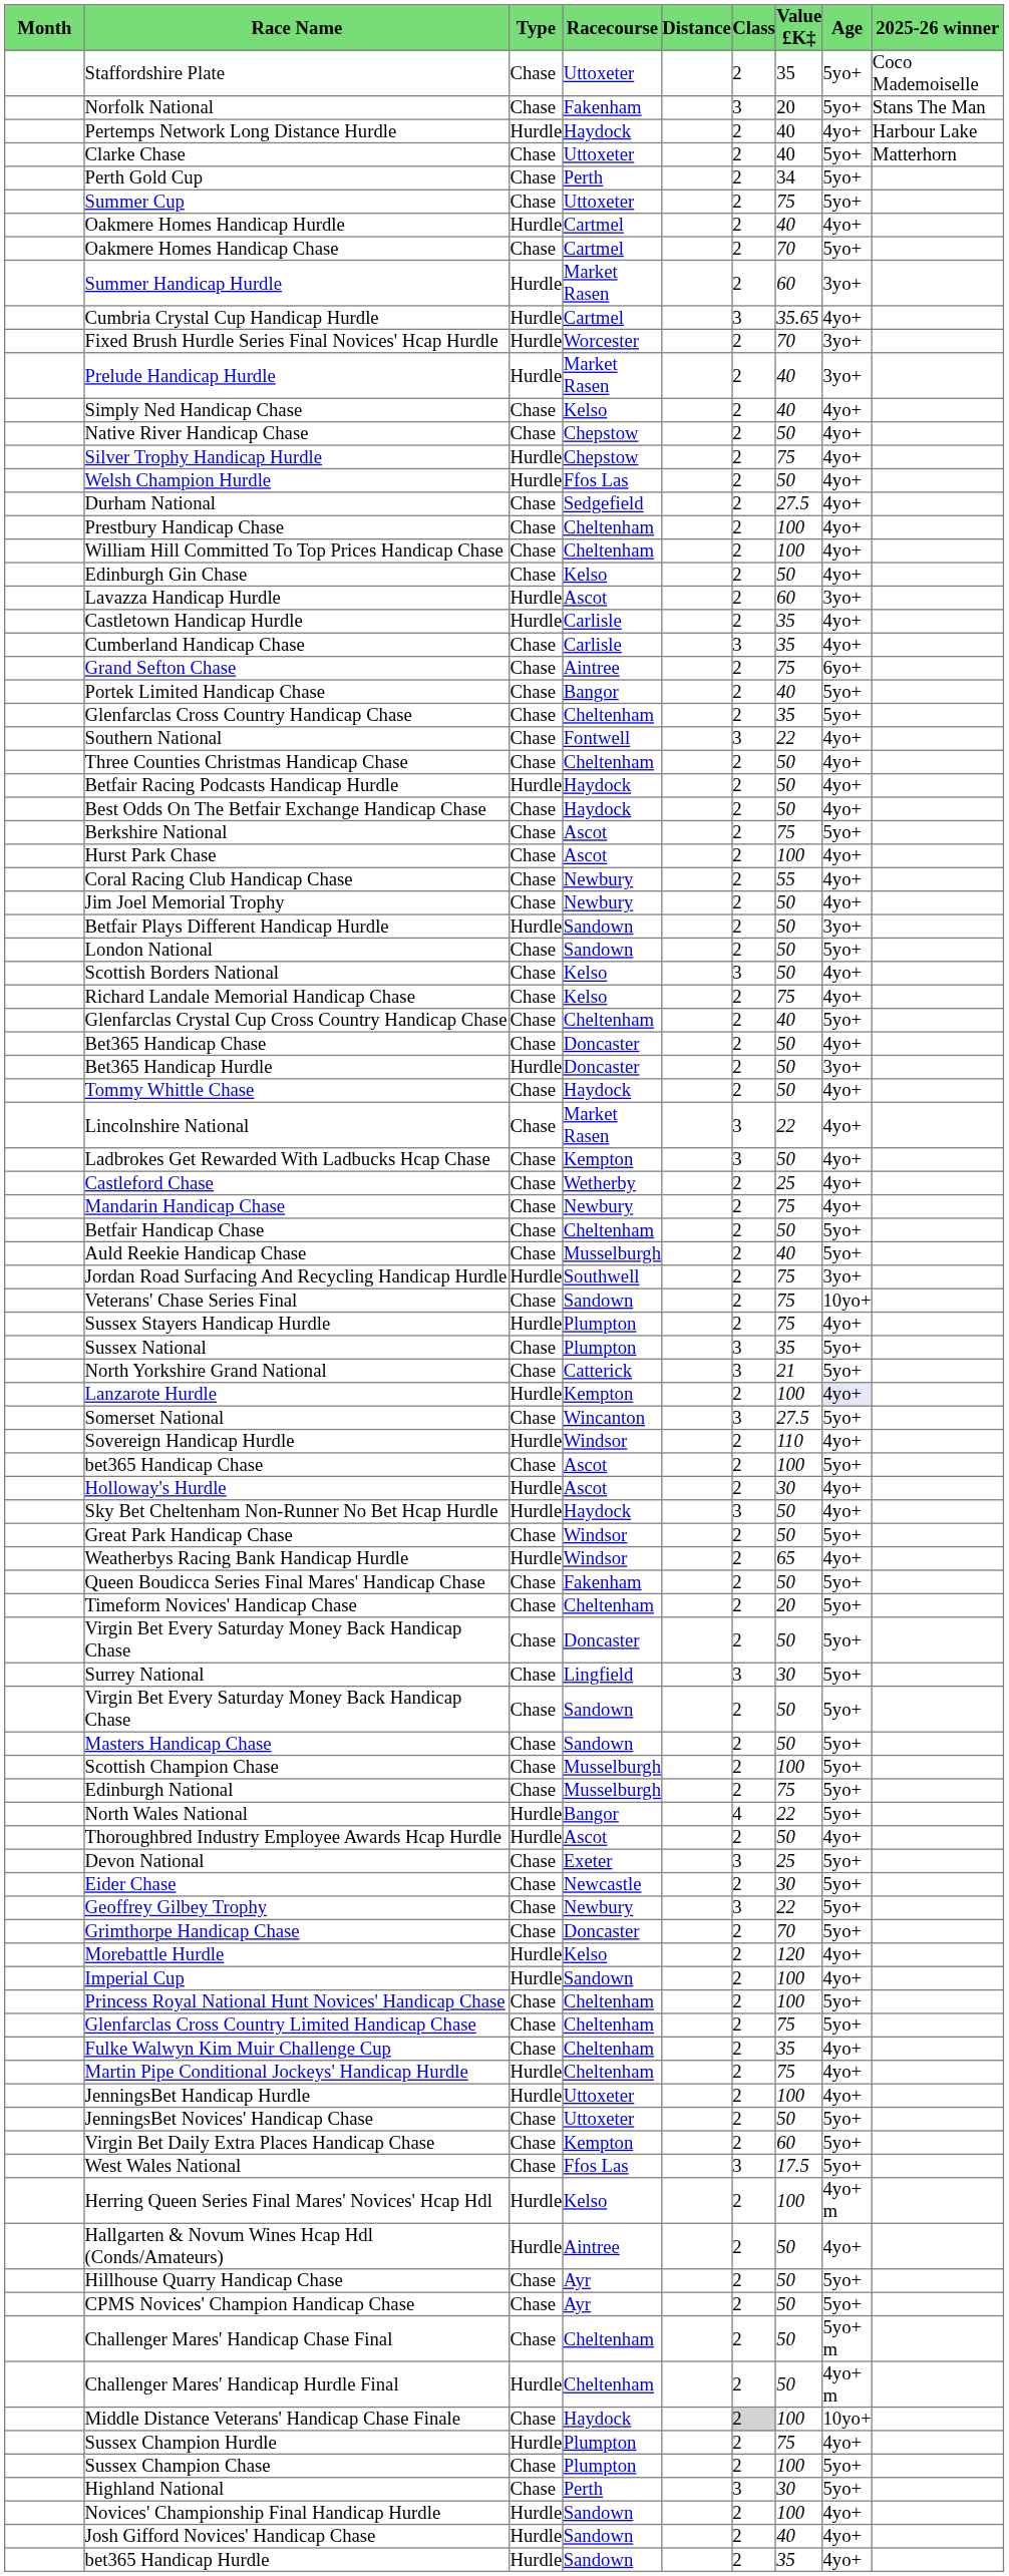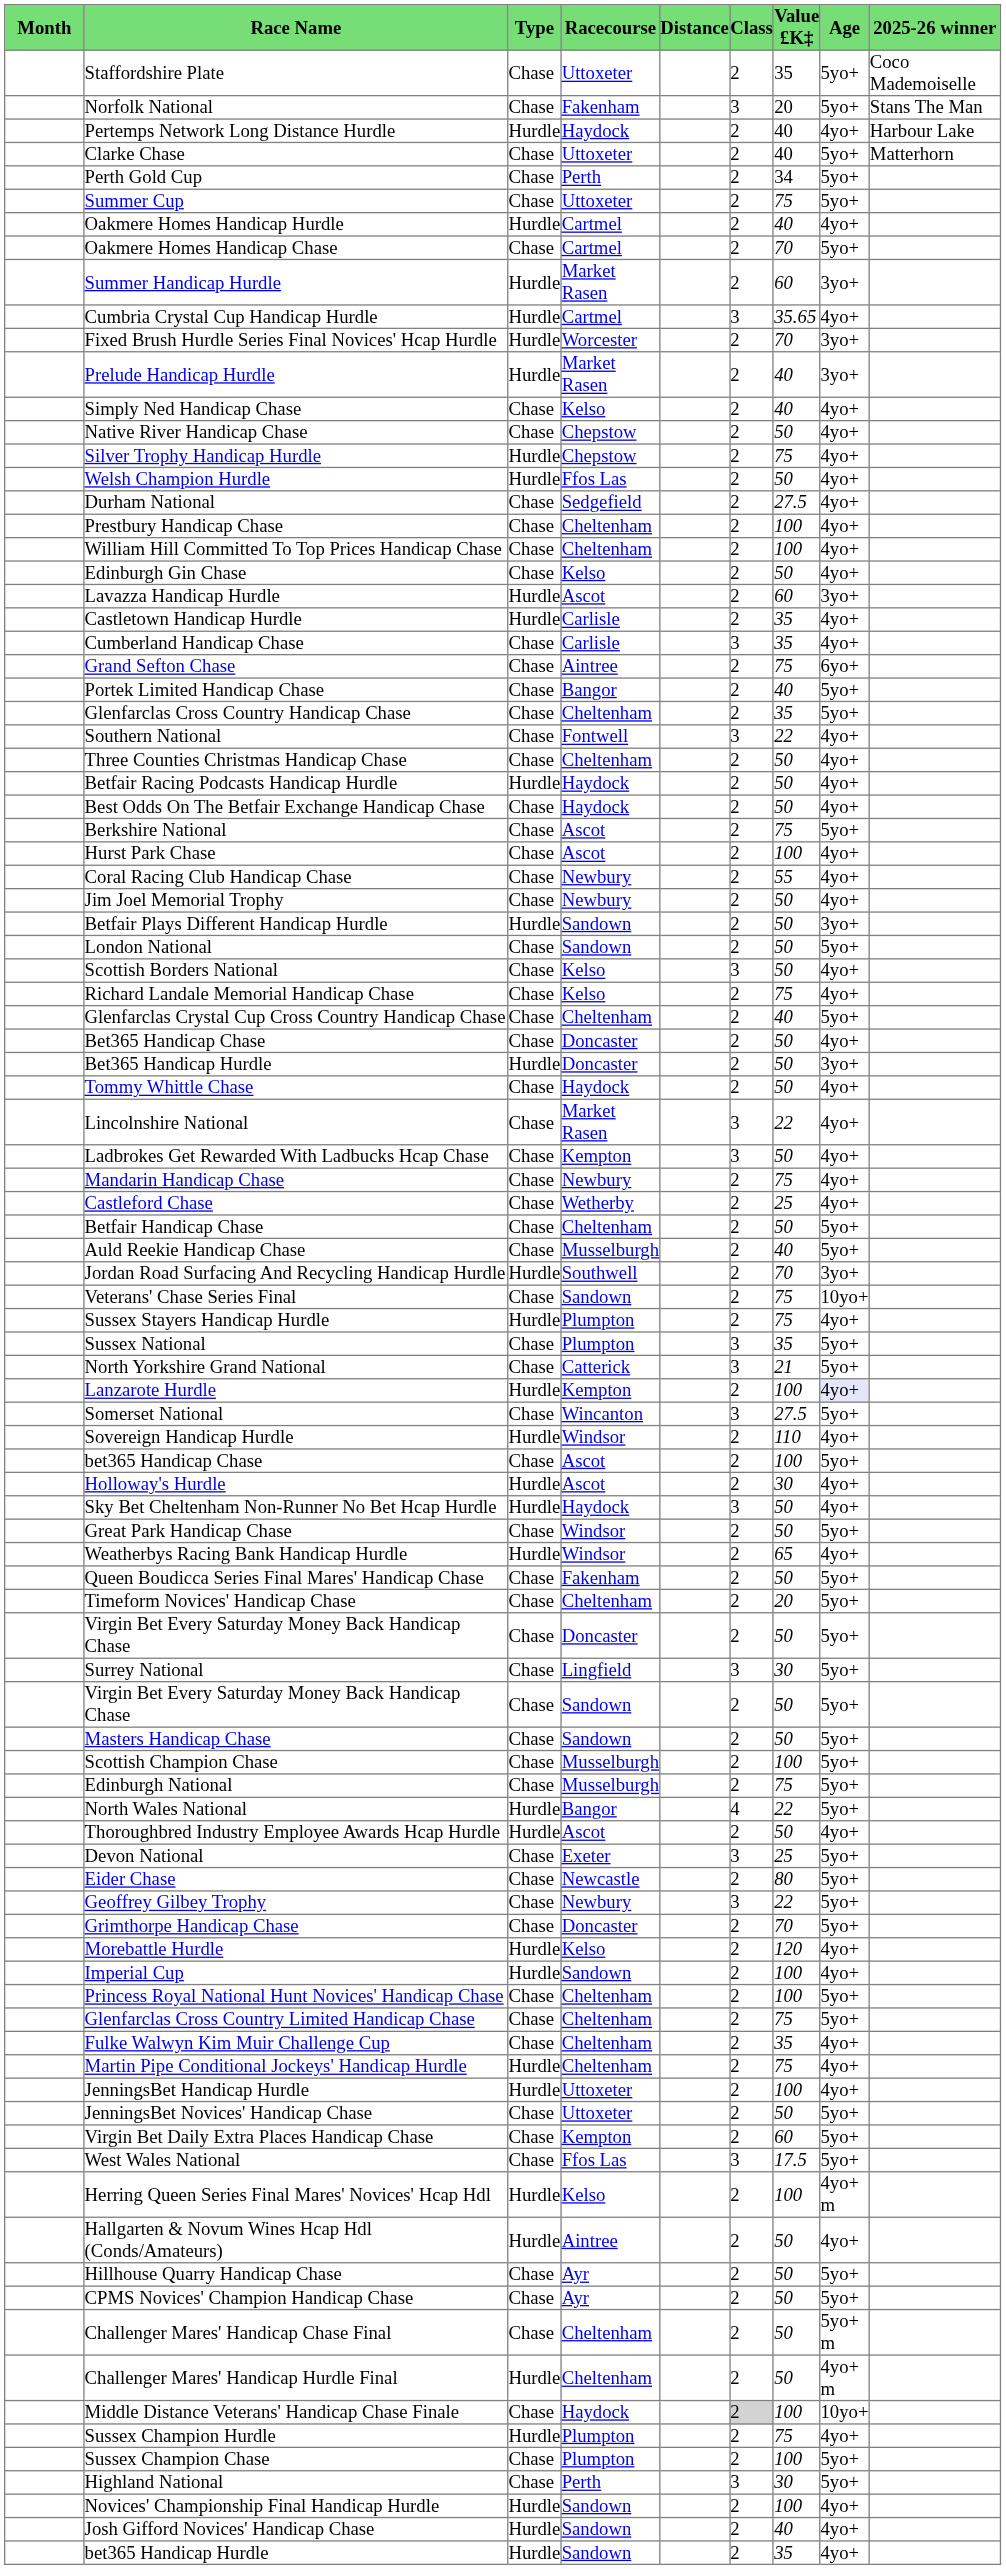rows swapped: Castleford Chase <-> Mandarin Handicap Chase
Jordan Road Surfacing And Recycling Handicap Hurdle | Value £K‡: 75 -> 70
Eider Chase | Value £K‡: 30 -> 80
